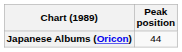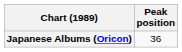Japanese Albums (Oricon) | Peak position: 44 -> 36
